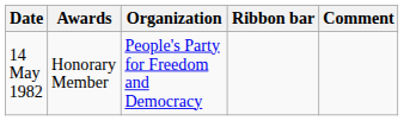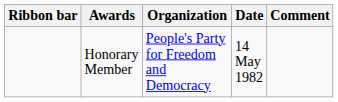columns swapped: Ribbon bar <-> Date
